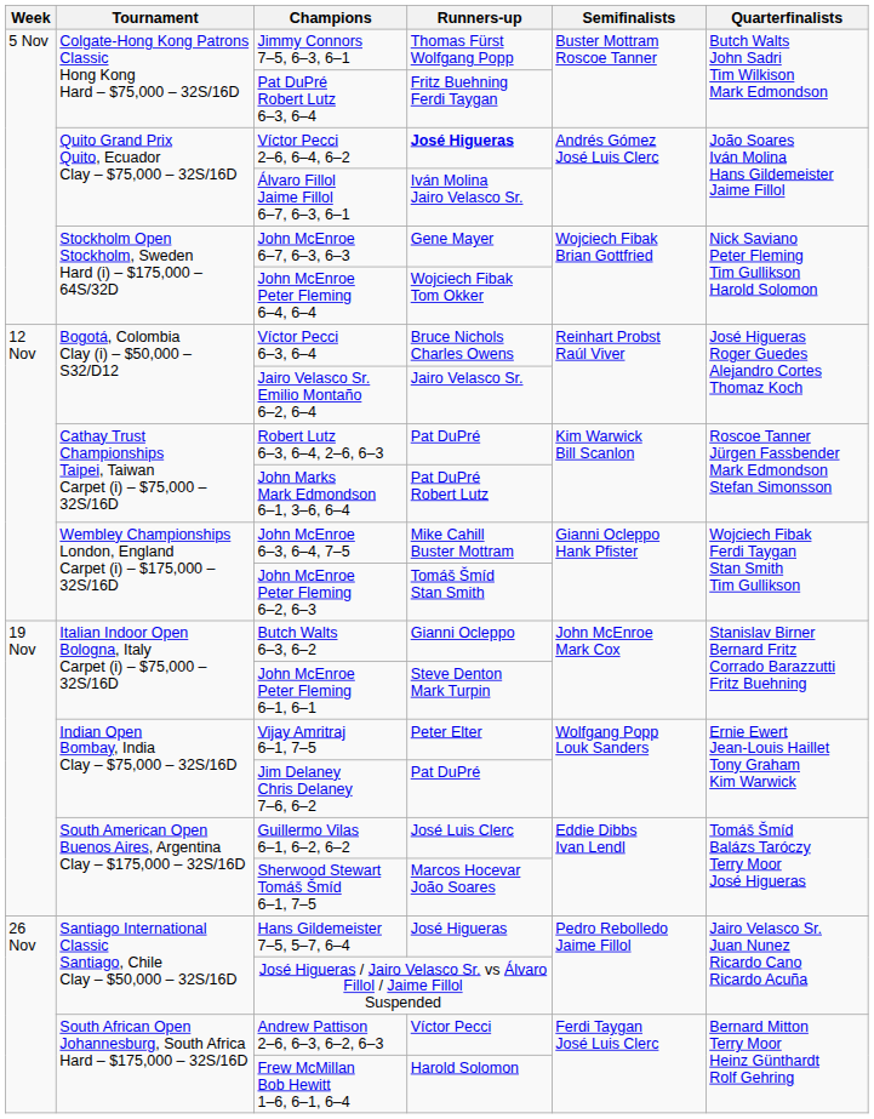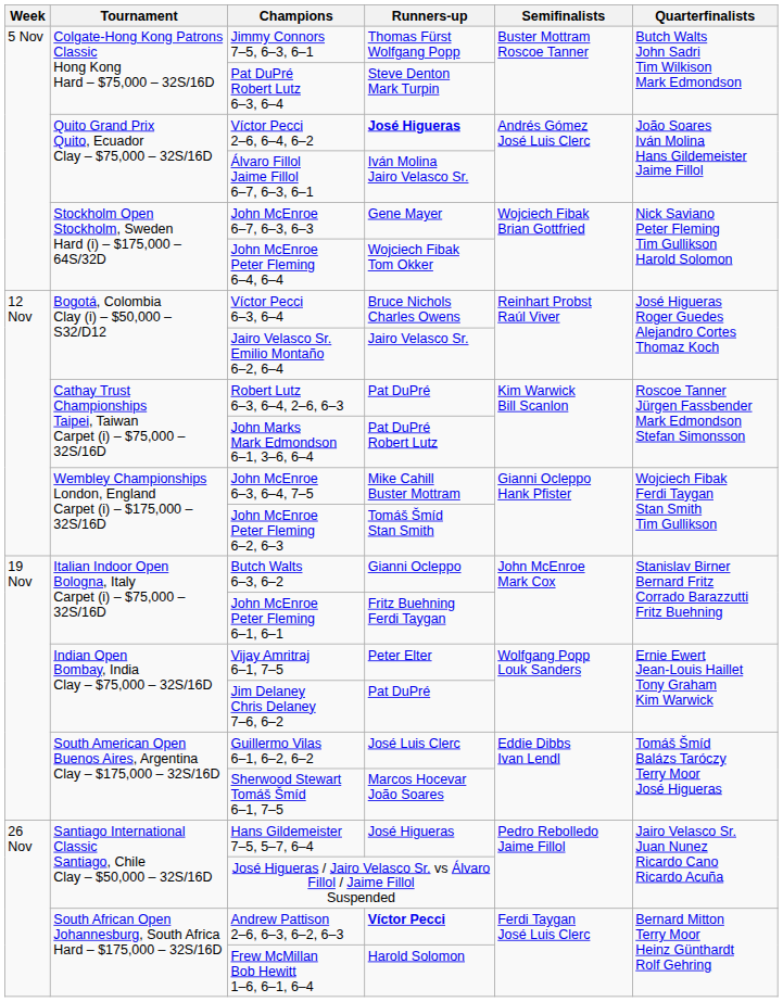Pat DuPré Robert Lutz 6–3, 6–4 | Runners-up: Fritz Buehning Ferdi Taygan -> Steve Denton Mark Turpin
John McEnroe Peter Fleming 6–1, 6–1 | Runners-up: Steve Denton Mark Turpin -> Fritz Buehning Ferdi Taygan
Andrew Pattison 2–6, 6–3, 6–2, 6–3 | Runners-up: normal -> bold
